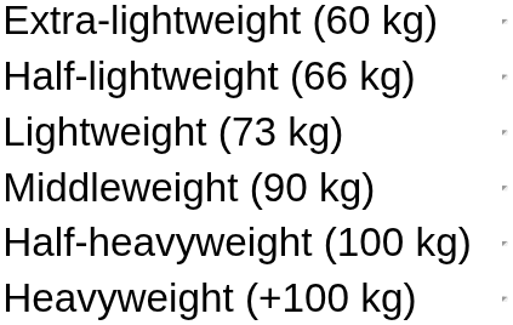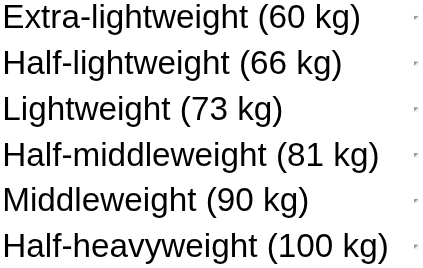+ row: Half-middleweight (81 kg)
- row: Heavyweight (+100 kg)
